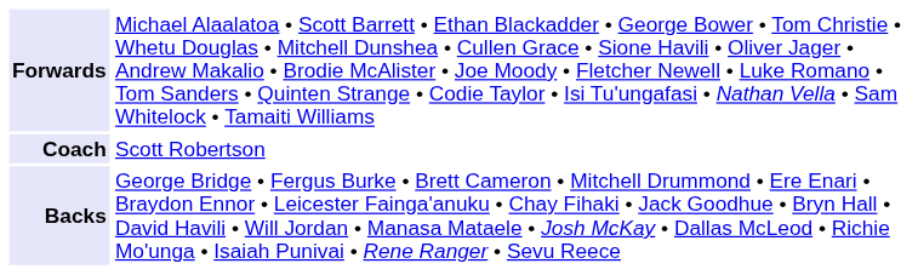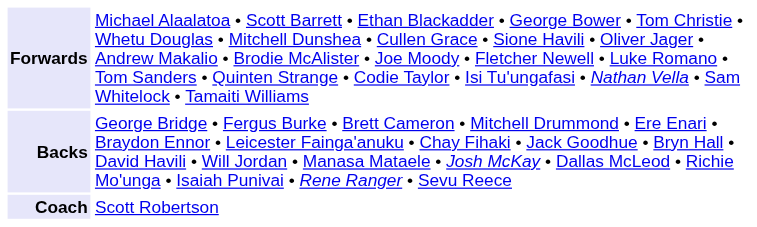rows swapped: Backs <-> Coach
